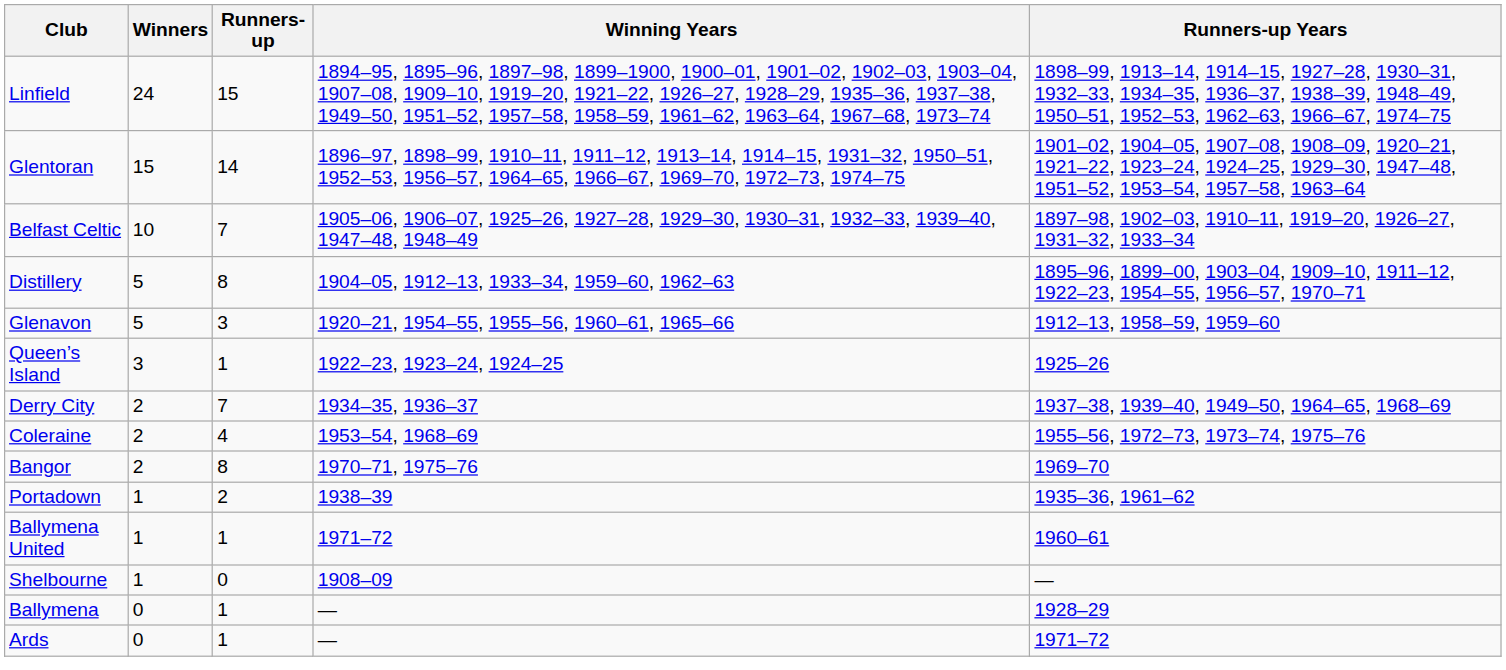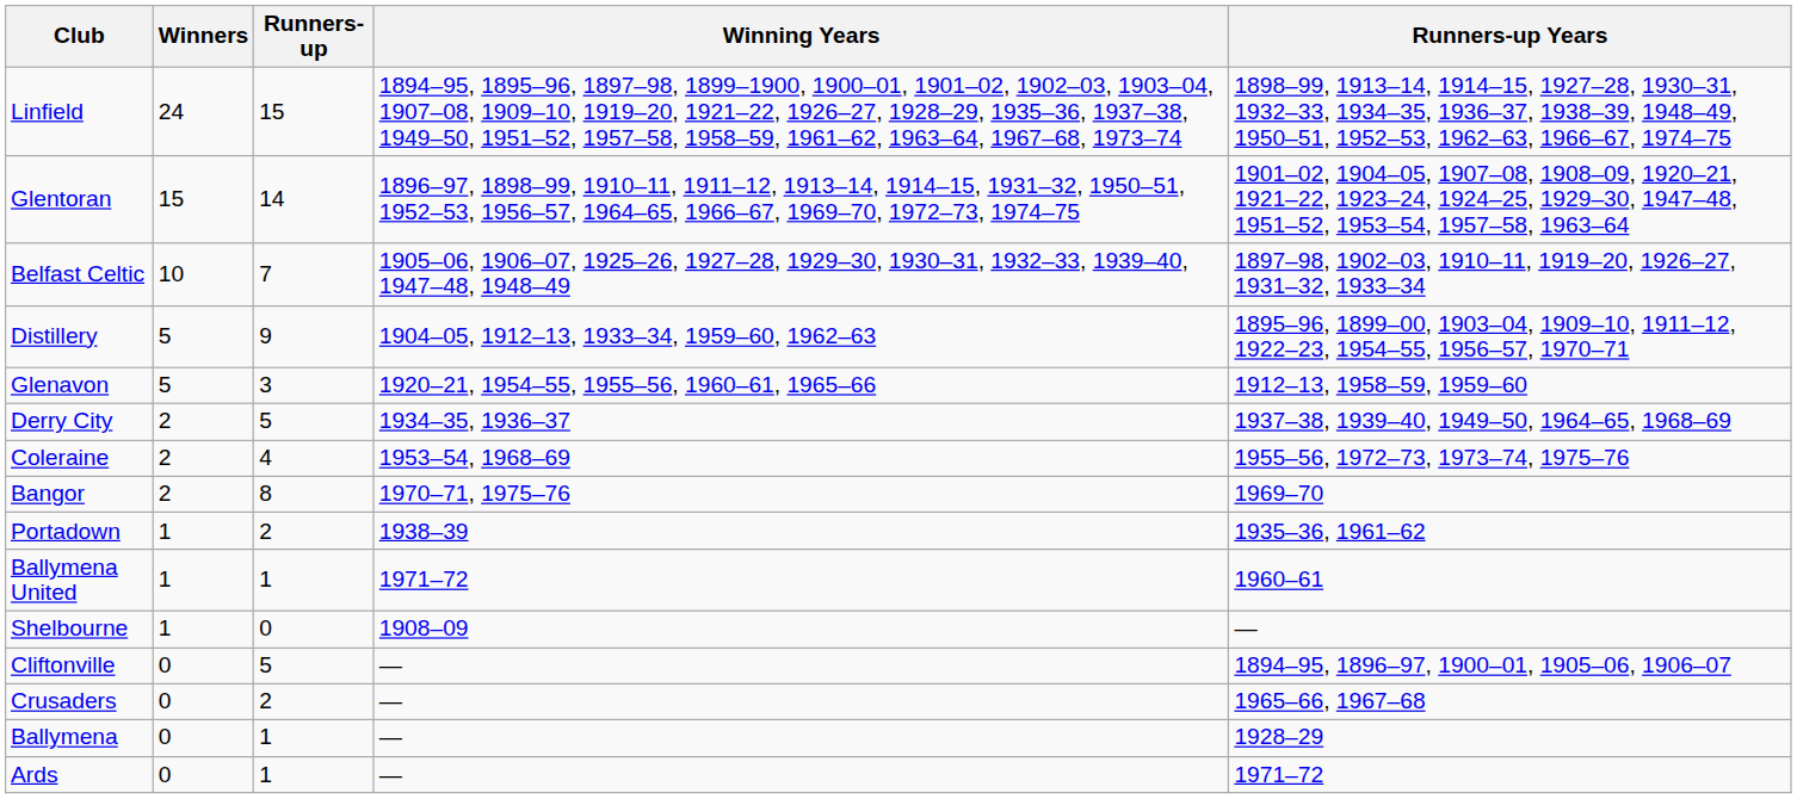Distillery | Runners-up: 8 -> 9
- row: Queen’s Island | 3 | 1 | 1922–23, 1923–24, 1924–25 | 1925–26
Derry City | Runners-up: 7 -> 5
+ row: Cliftonville | 0 | 5 | — | 1894–95, 1896–97, 1900–01, 1905–06, 1906–07
+ row: Crusaders | 0 | 2 | — | 1965–66, 1967–68
